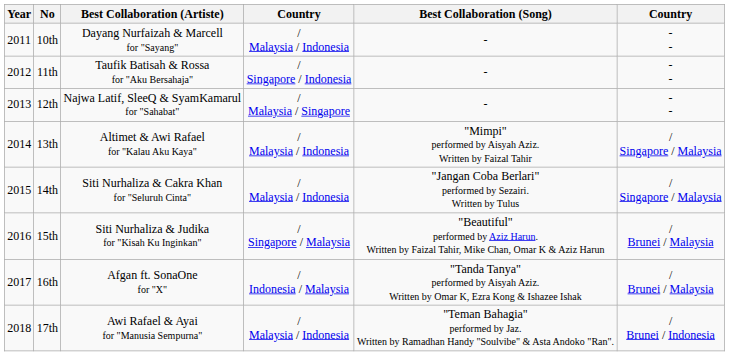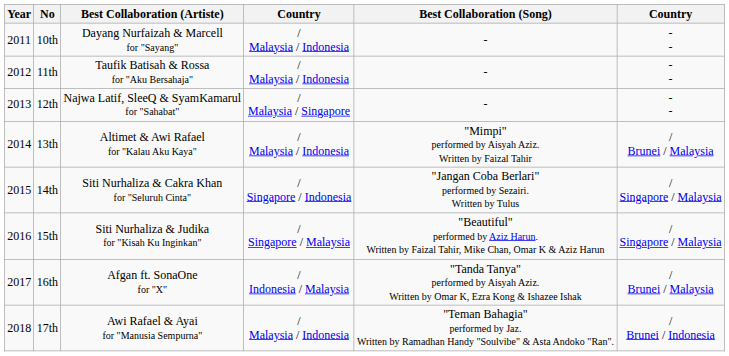11th | column 4: / Singapore / Indonesia -> / Malaysia / Indonesia
13th | column 6: / Singapore / Malaysia -> / Brunei / Malaysia
14th | column 4: / Malaysia / Indonesia -> / Singapore / Indonesia
15th | column 6: / Brunei / Malaysia -> / Singapore / Malaysia
